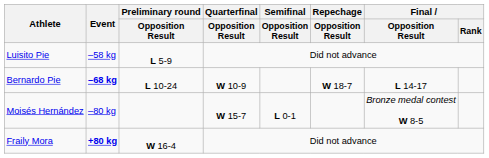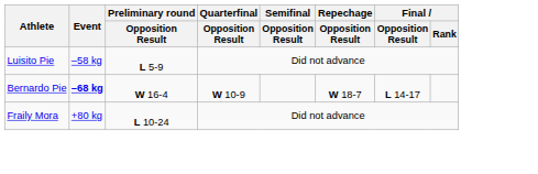Bernardo Pie | Preliminary round / Opposition Result: L 10-24 -> W 16-4
- row: Moisés Hernández | –80 kg | W 15-7 | L 0-1 | Bronze medal contest W 8-5
Fraily Mora | Event: bold -> normal
Fraily Mora | Preliminary round / Opposition Result: W 16-4 -> L 10-24
